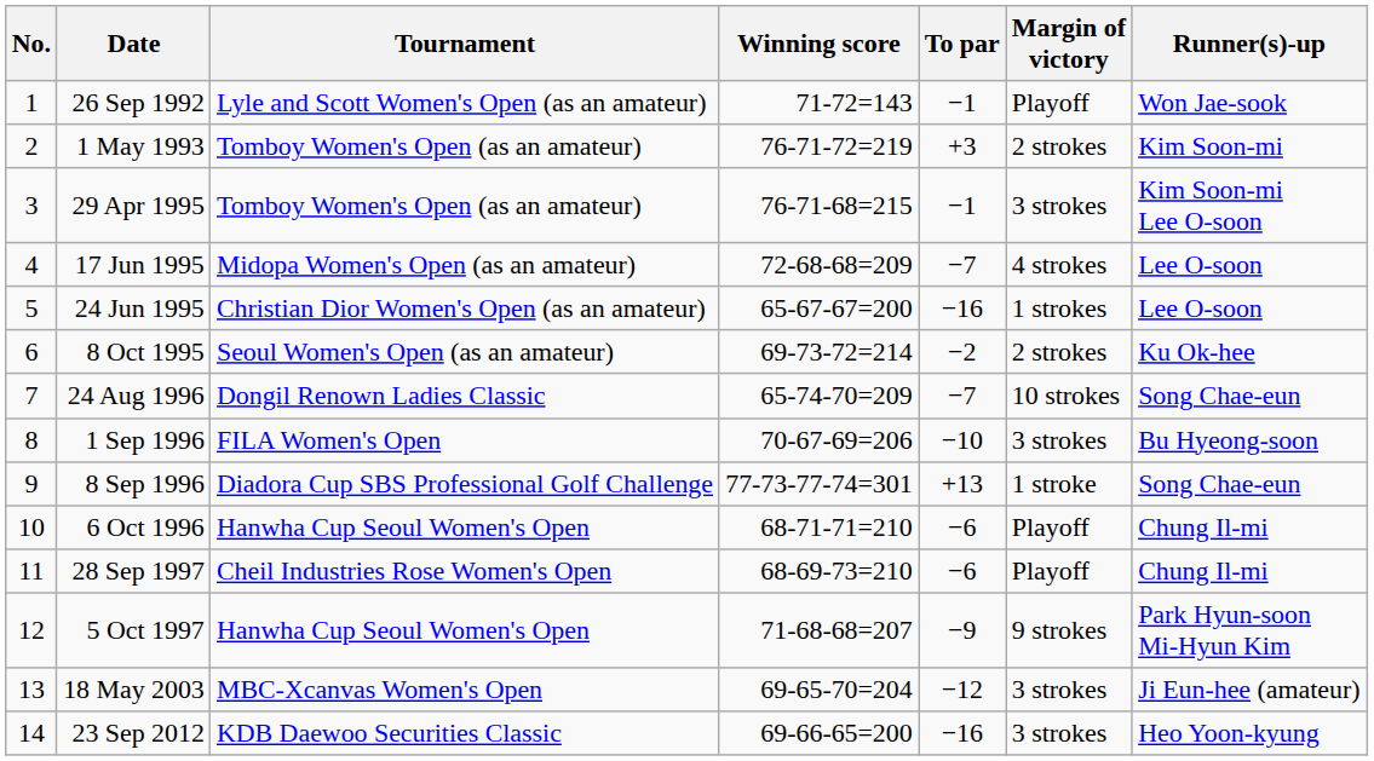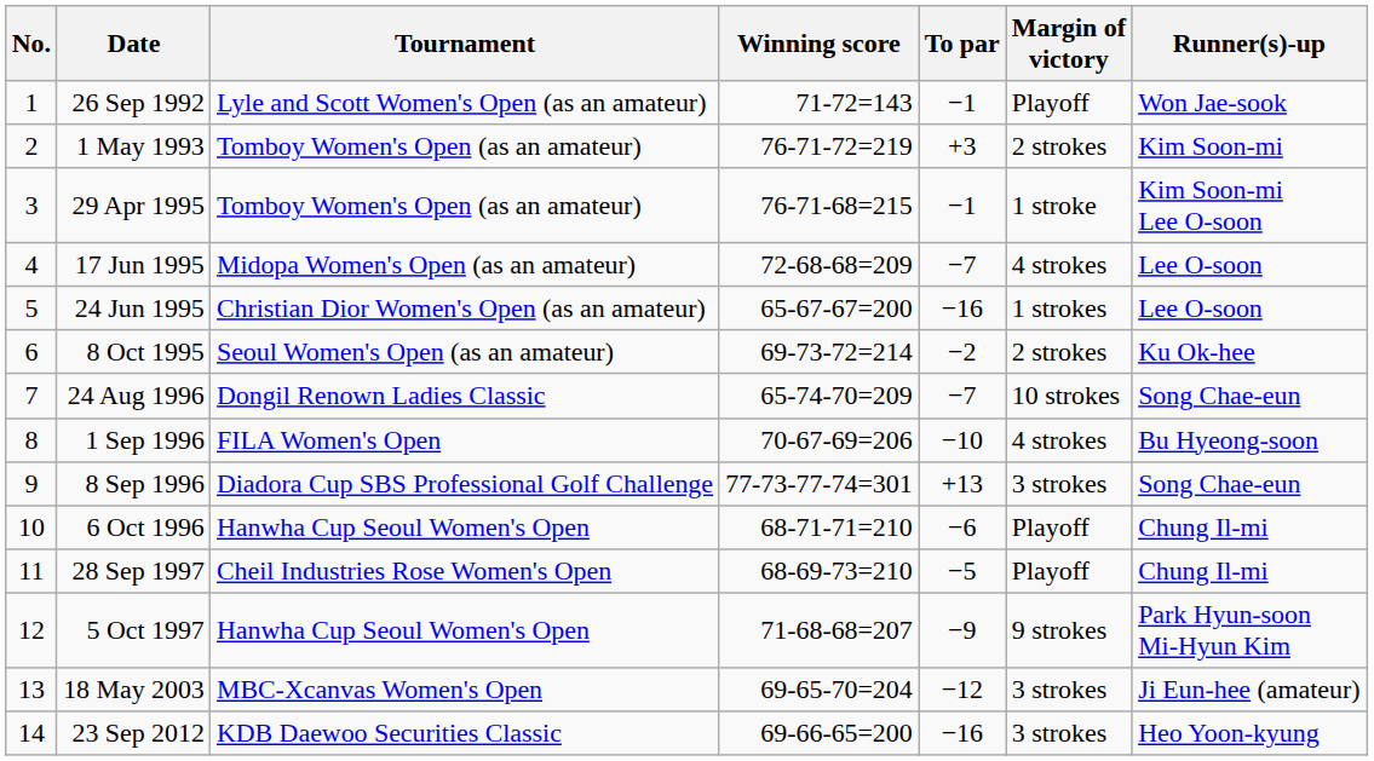29 Apr 1995 | Margin of victory: 3 strokes -> 1 stroke
1 Sep 1996 | Margin of victory: 3 strokes -> 4 strokes
8 Sep 1996 | Margin of victory: 1 stroke -> 3 strokes
28 Sep 1997 | To par: −6 -> −5
